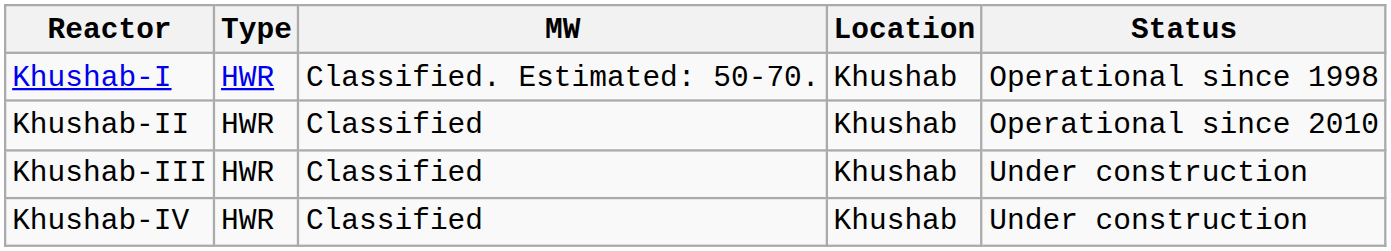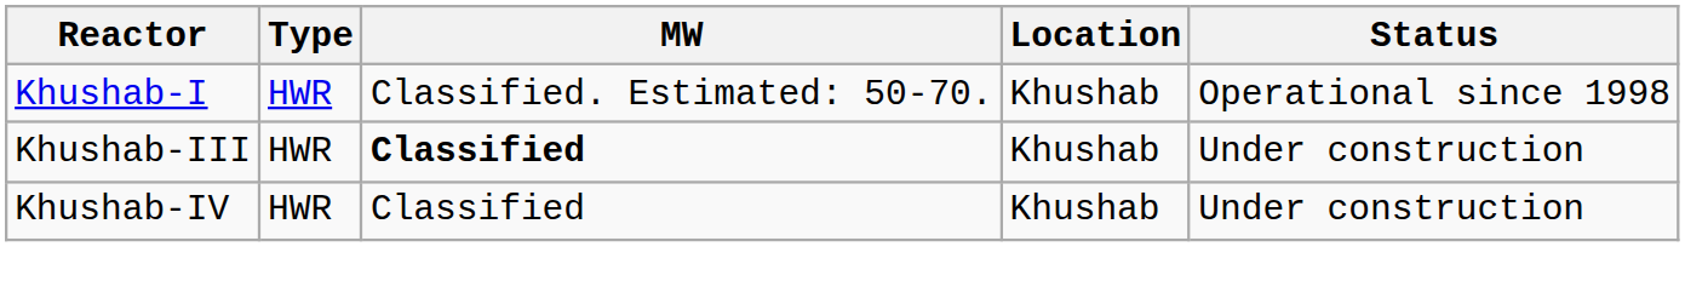- row: Khushab-II | HWR | Classified | Khushab | Operational since 2010
Khushab-III | MW: normal -> bold
